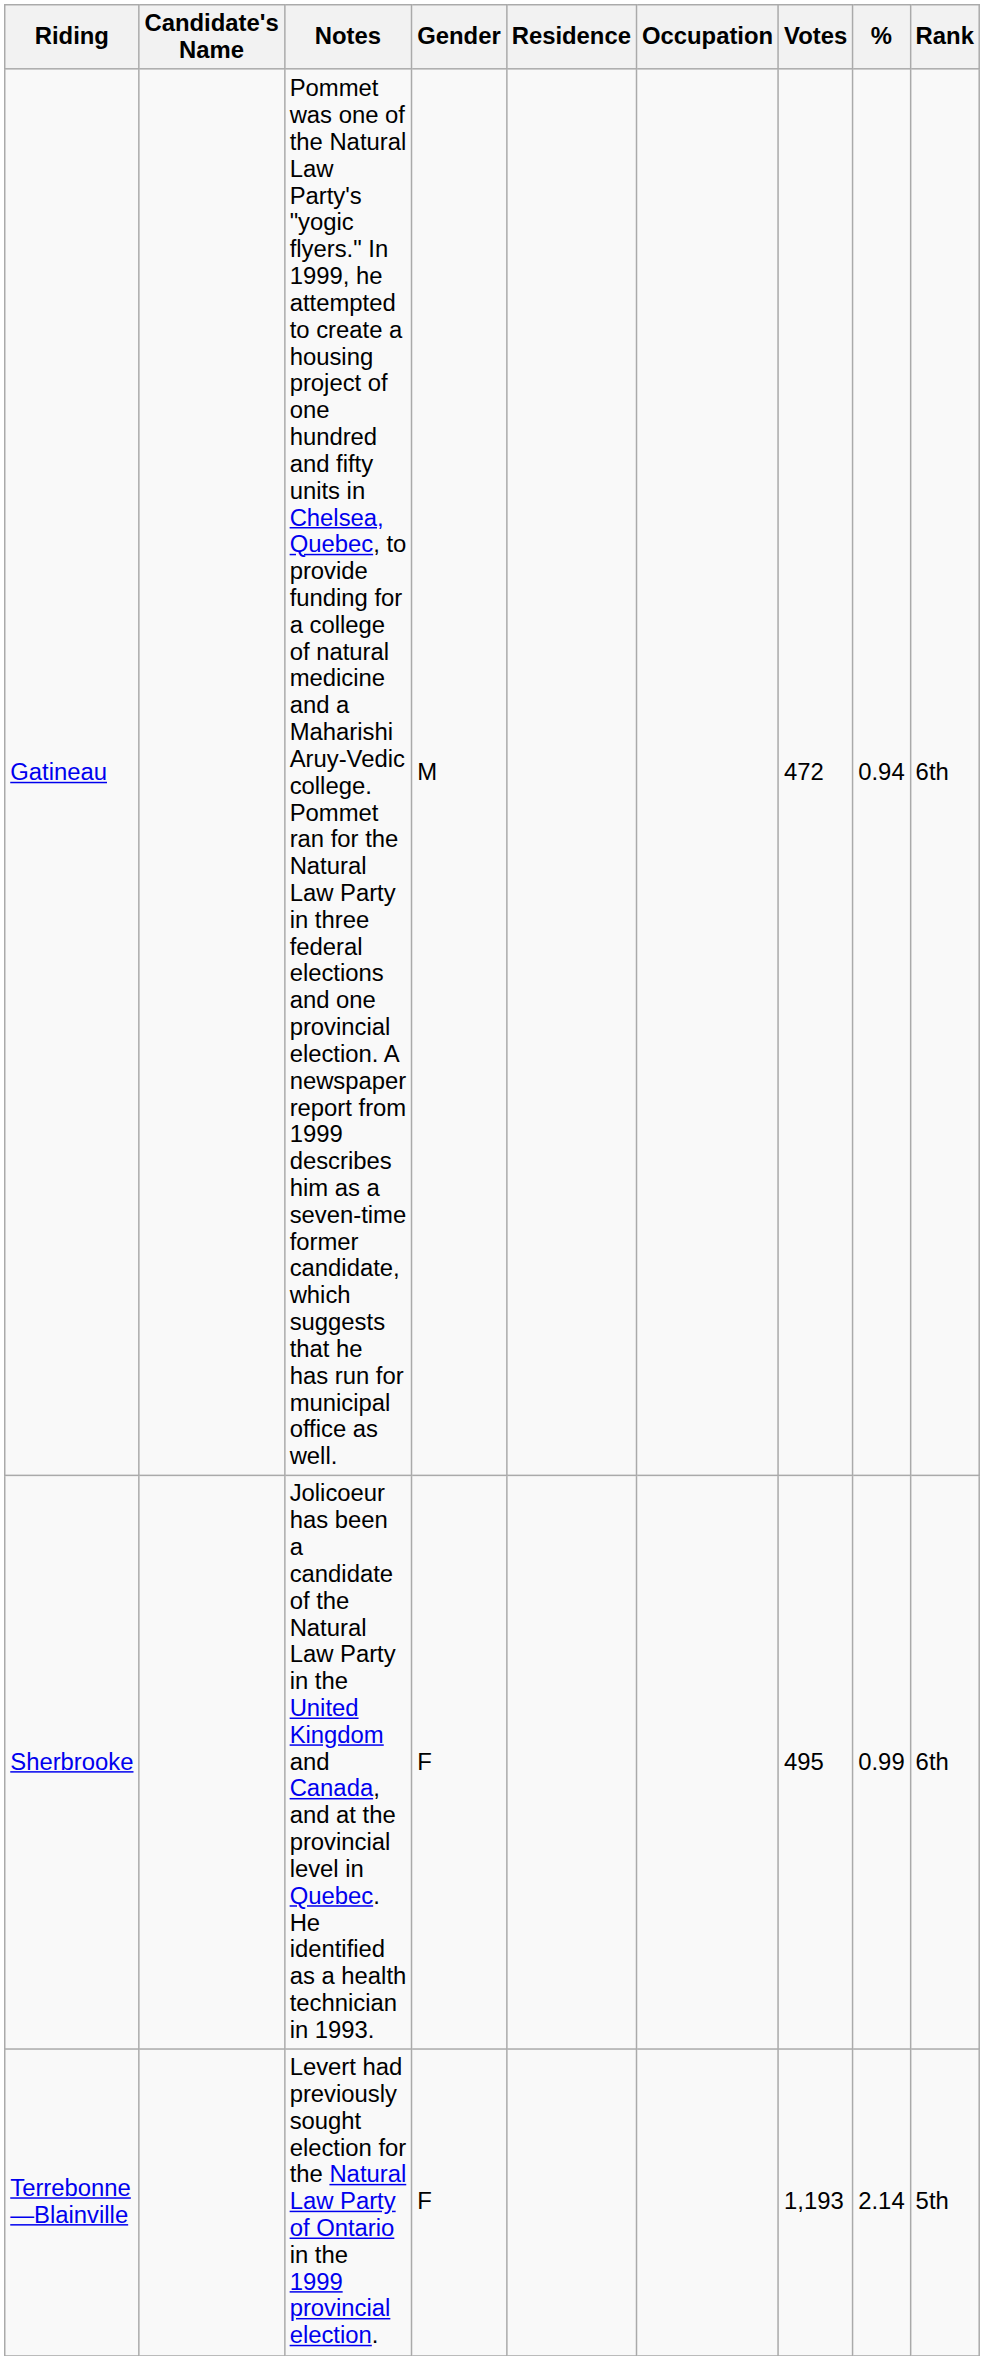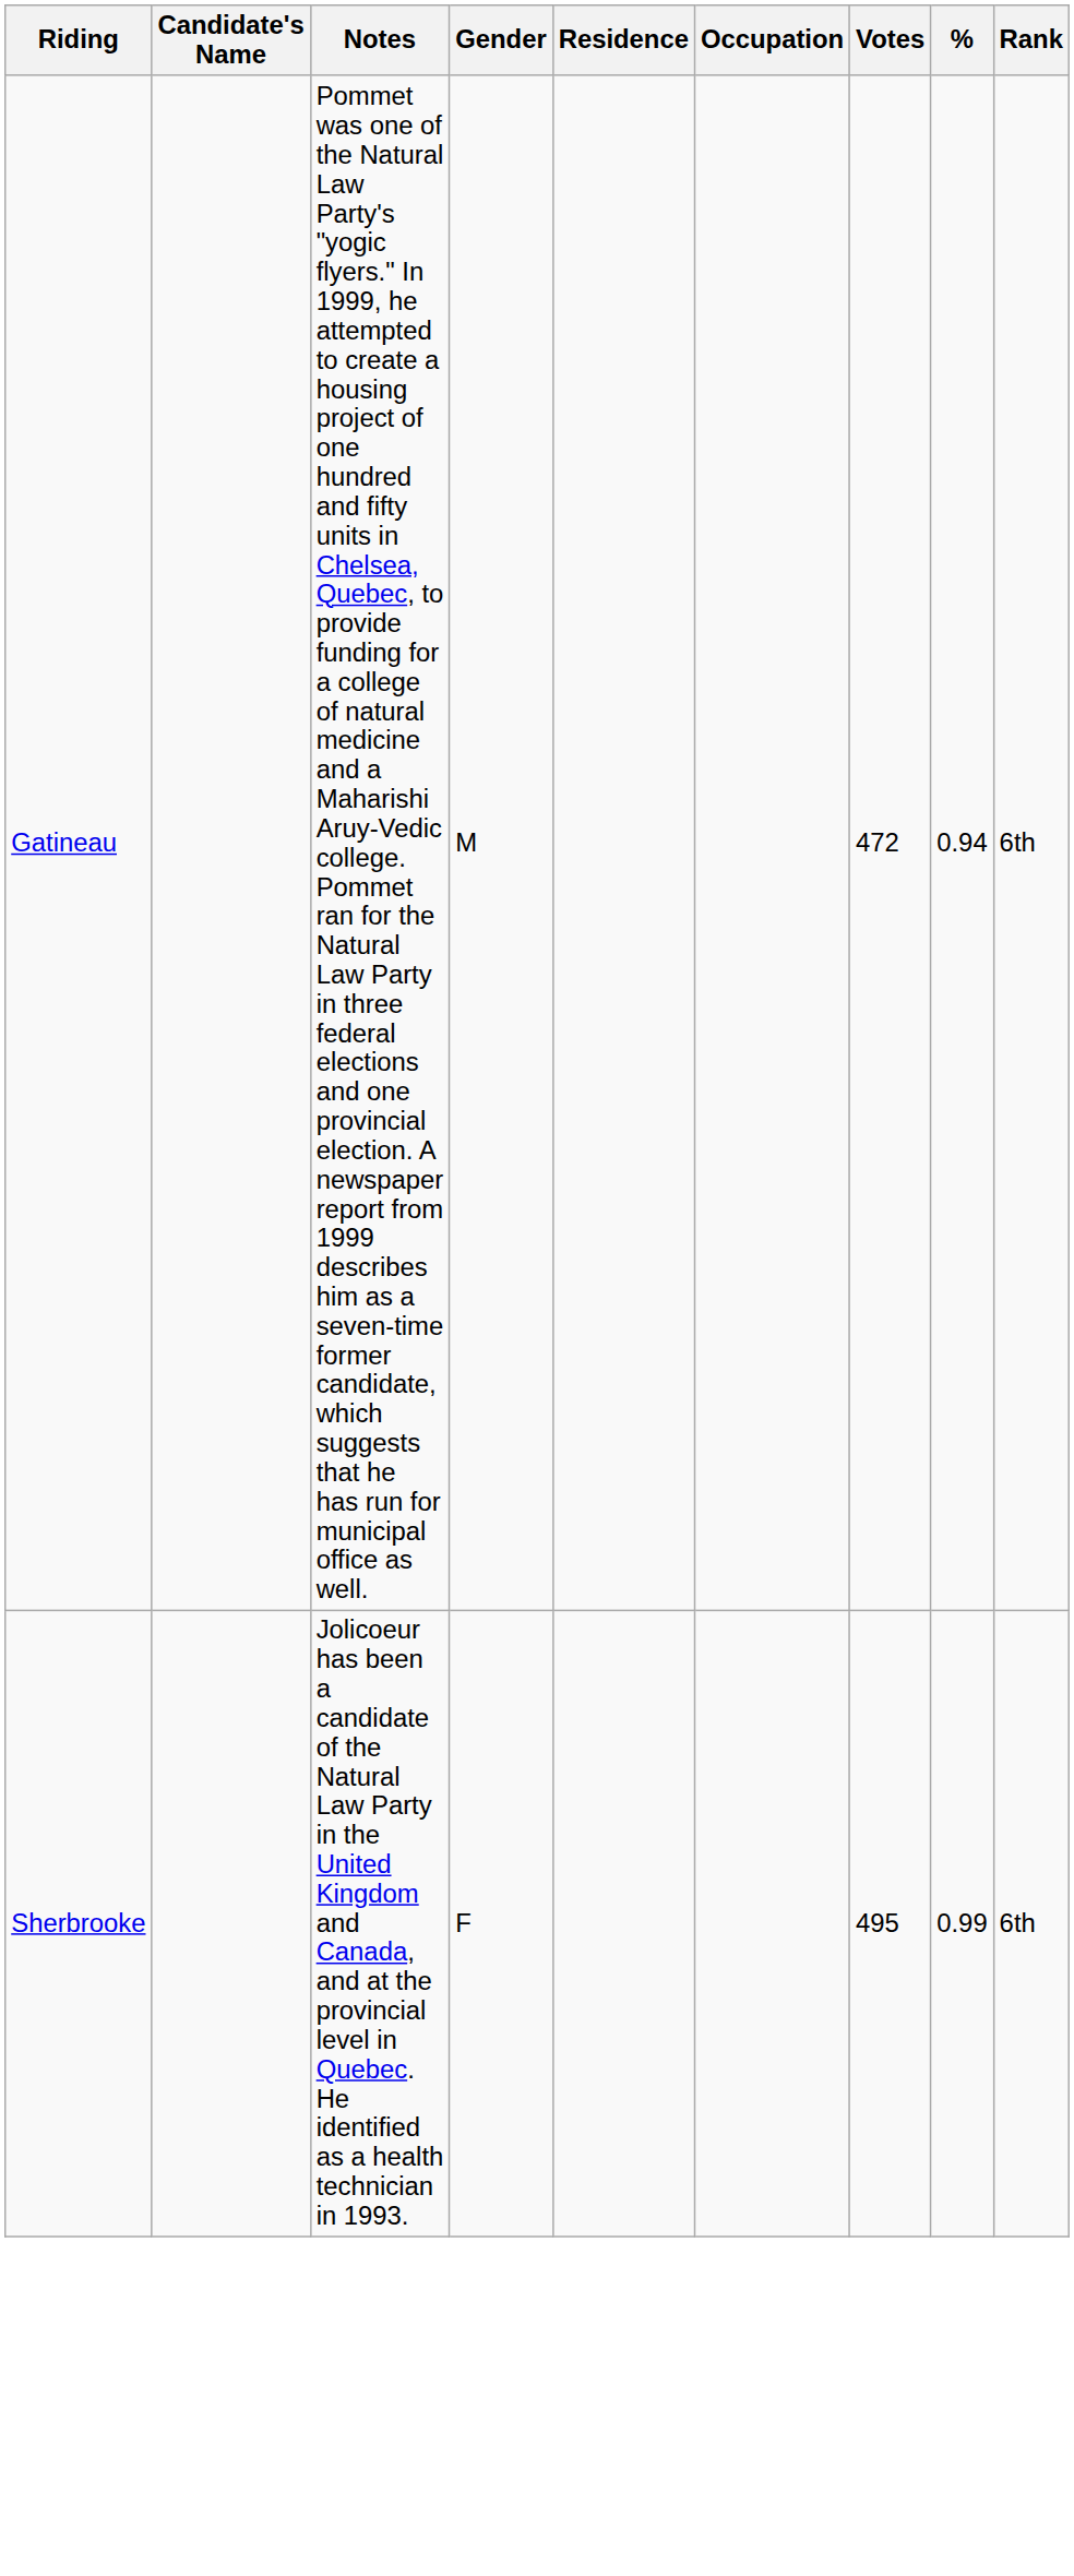- row: Terrebonne—Blainville | Levert had previously sought election for the Natural Law Party of Ontario in the 1999 provincial election. | F | 1,193 | 2.14 | 5th
